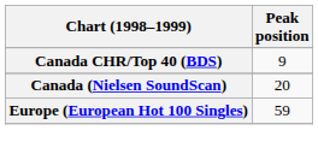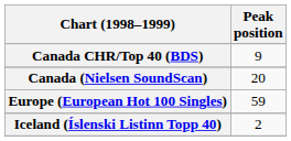+ row: Iceland (Íslenski Listinn Topp 40) | 2
